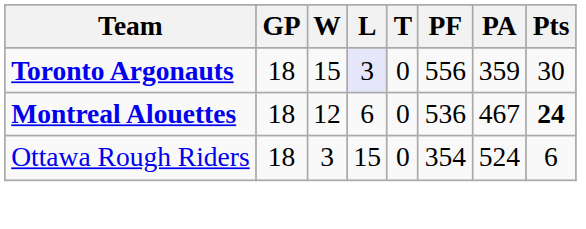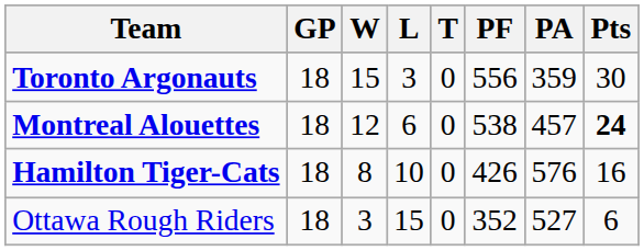Toronto Argonauts | L: lavender background -> no background
Montreal Alouettes | PF: 536 -> 538
Montreal Alouettes | PA: 467 -> 457
+ row: Hamilton Tiger-Cats | 18 | 8 | 10 | 0 | 426 | 576 | 16
Ottawa Rough Riders | PF: 354 -> 352
Ottawa Rough Riders | PA: 524 -> 527
